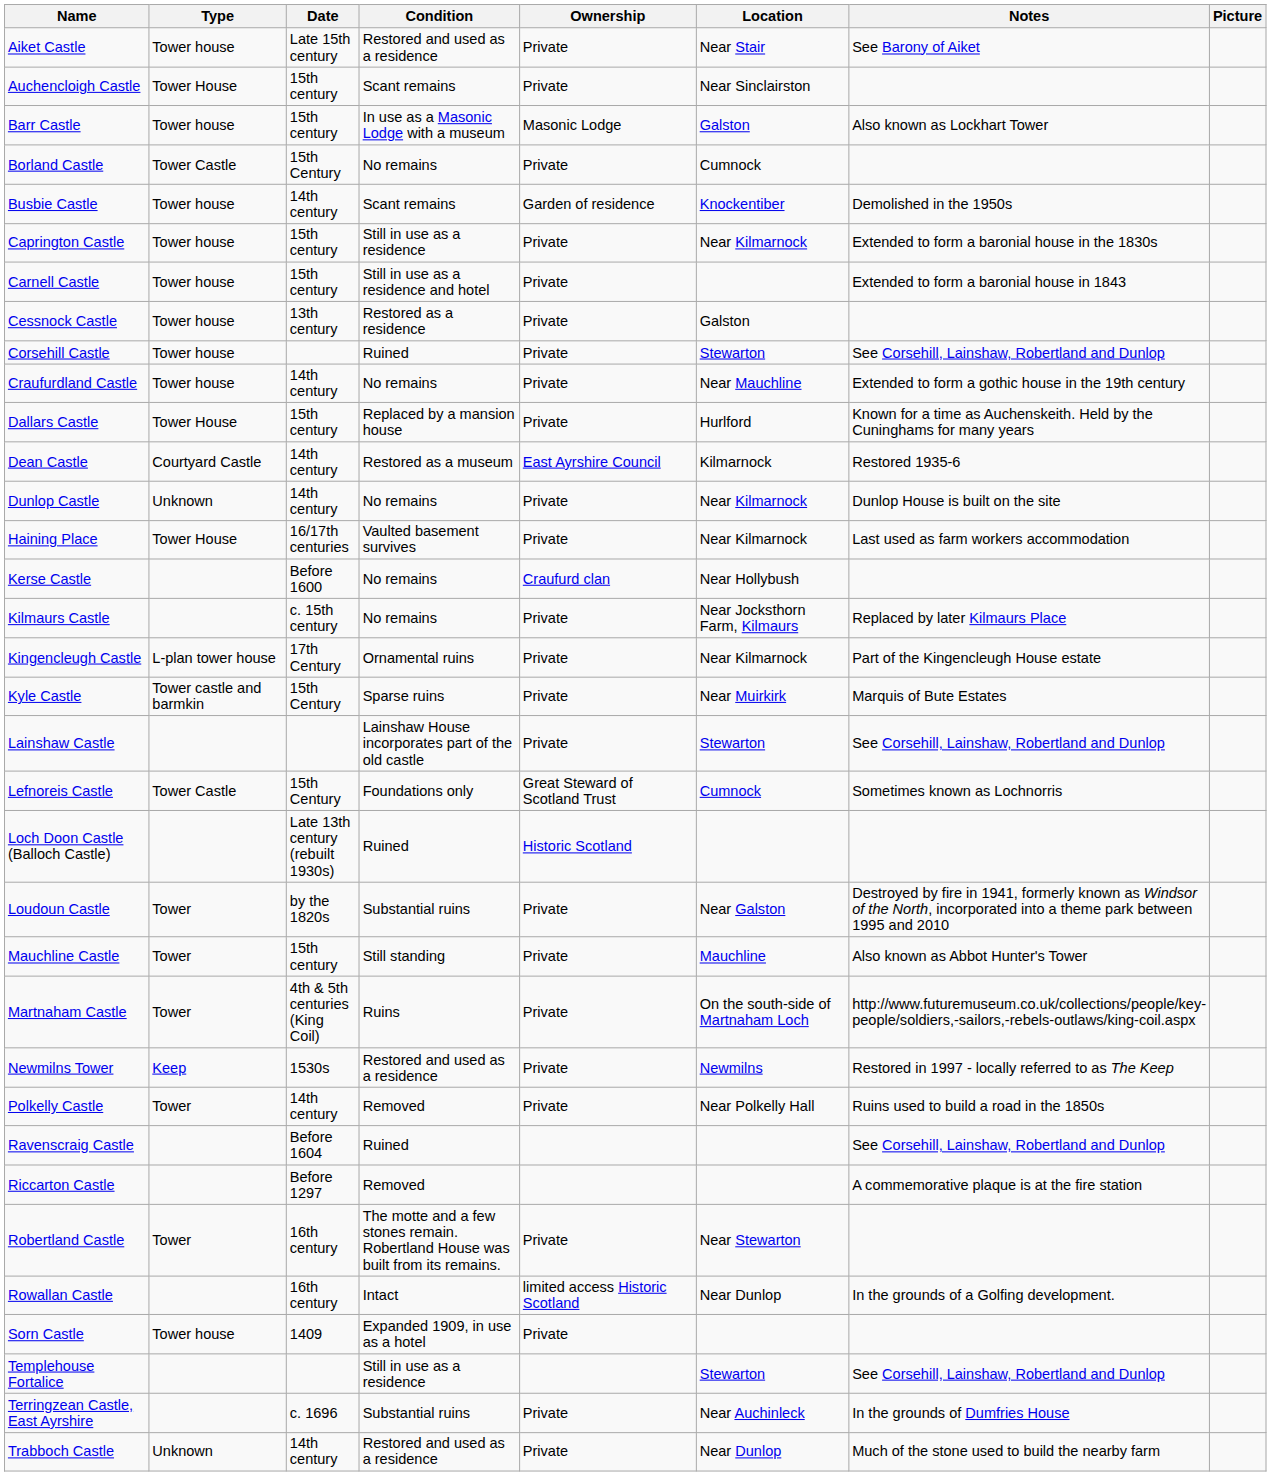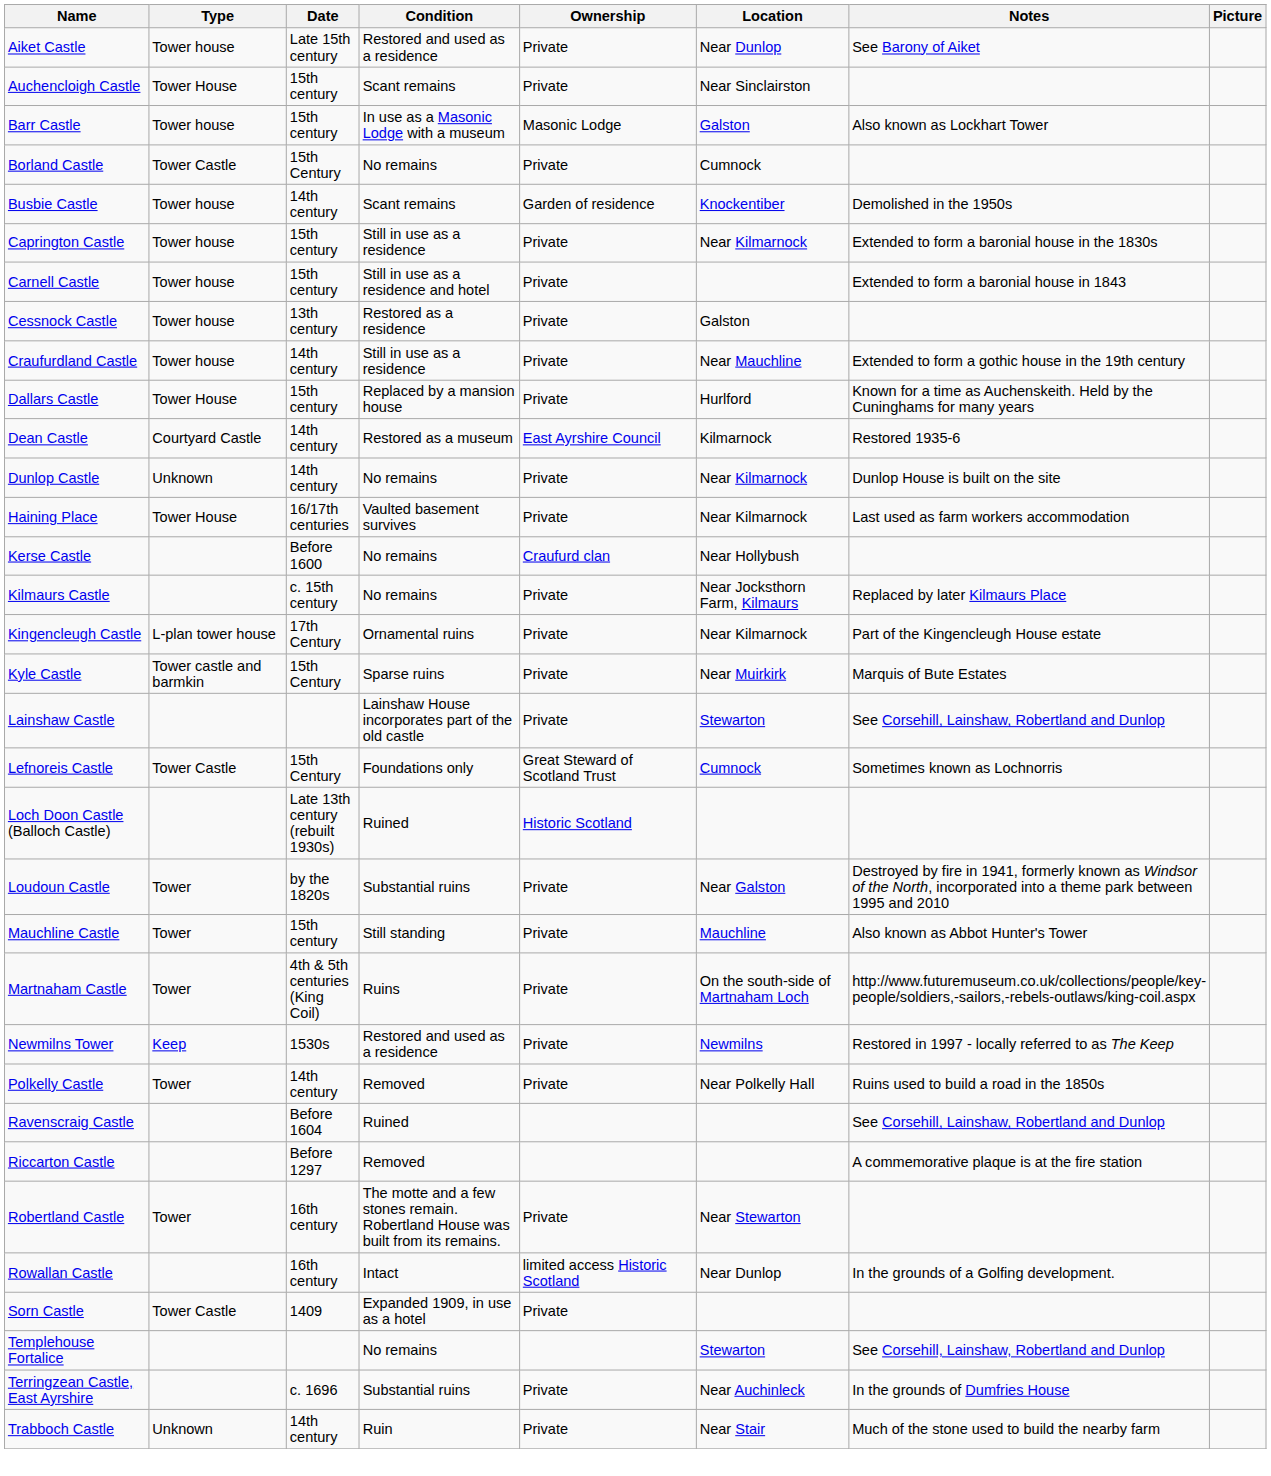Aiket Castle | Location: Near Stair -> Near Dunlop
- row: Corsehill Castle | Tower house | Ruined | Private | Stewarton | See Corsehill, Lainshaw, Robertland and Dunlop
Craufurdland Castle | Condition: No remains -> Still in use as a residence
Sorn Castle | Type: Tower house -> Tower Castle
Templehouse Fortalice | Condition: Still in use as a residence -> No remains
Trabboch Castle | Condition: Restored and used as a residence -> Ruin
Trabboch Castle | Location: Near Dunlop -> Near Stair
